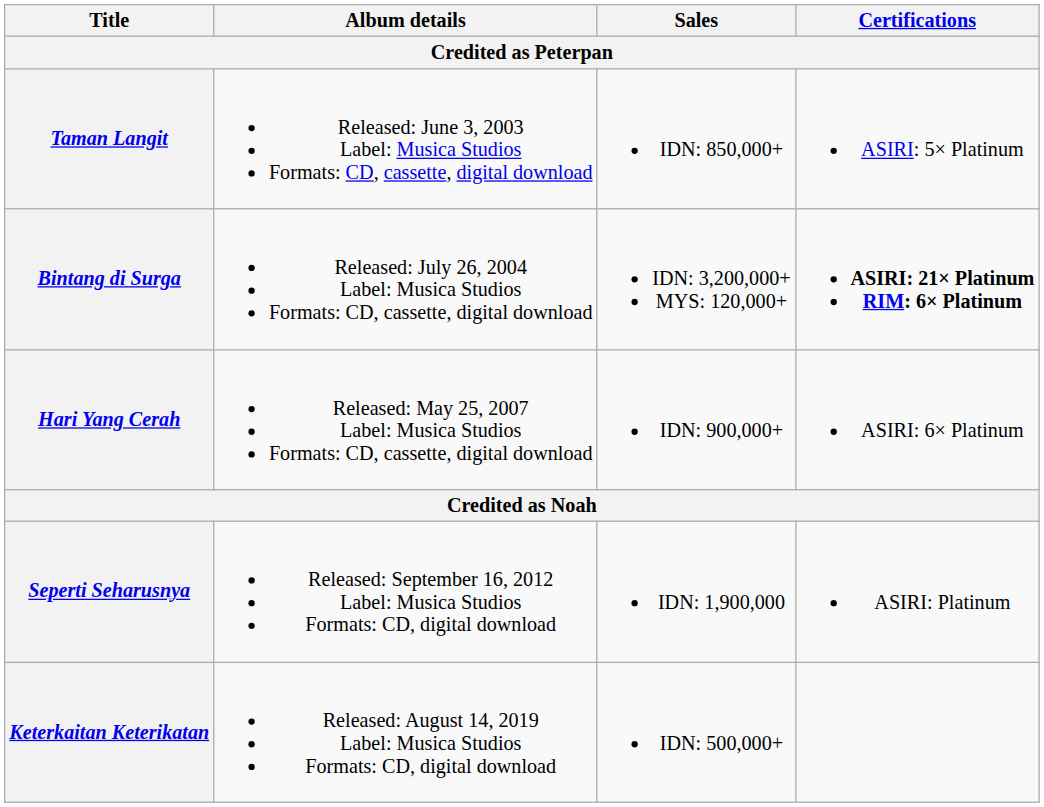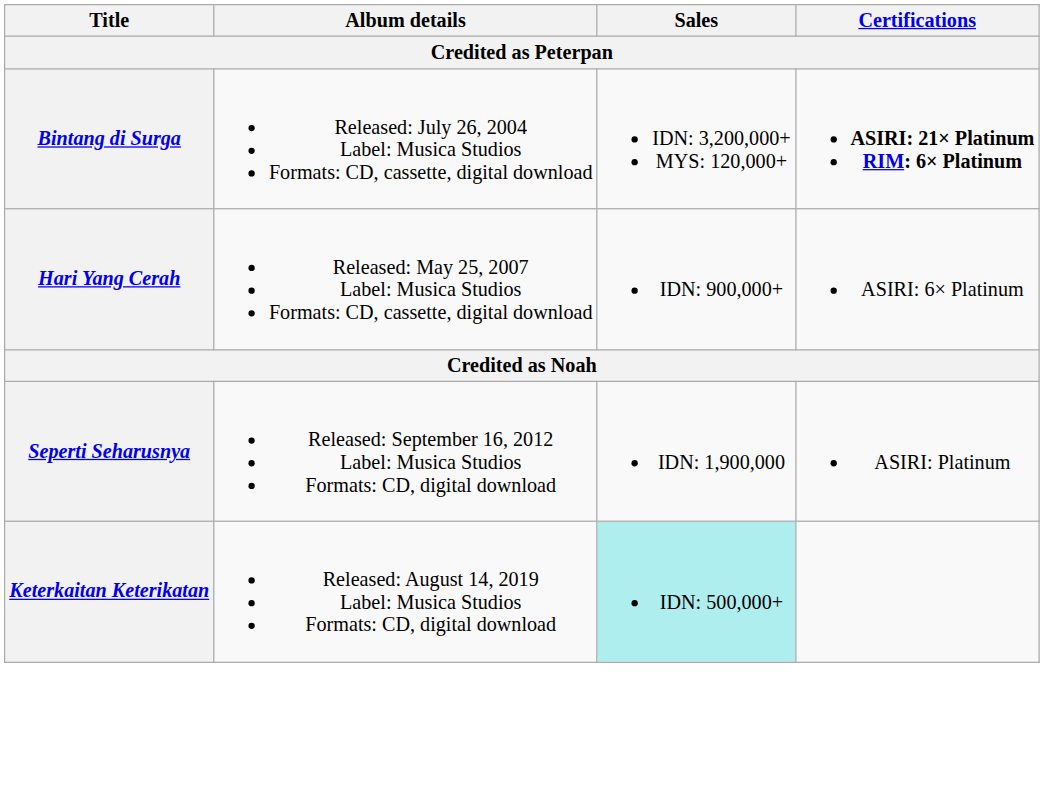- row: Taman Langit | Released: June 3, 2003 Label: Musica Studios Formats: CD, cassette, digital download | IDN: 850,000+ | ASIRI: 5× Platinum
Keterkaitan Keterikatan | Sales: no background -> paleturquoise background
